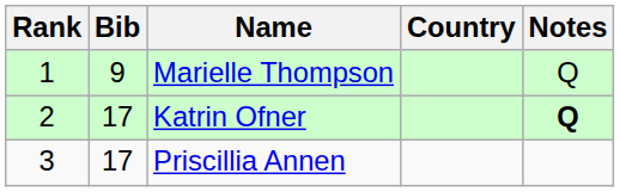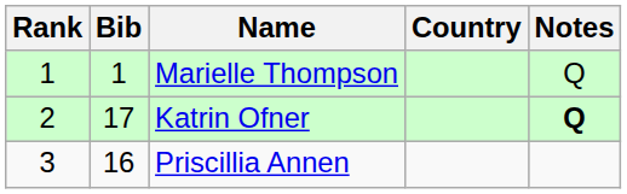Marielle Thompson | Bib: 9 -> 1
Priscillia Annen | Bib: 17 -> 16
